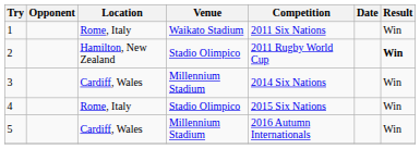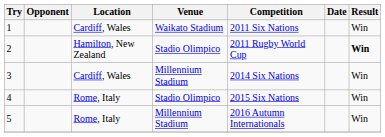1 | Location: Rome, Italy -> Cardiff, Wales
5 | Location: Cardiff, Wales -> Rome, Italy
